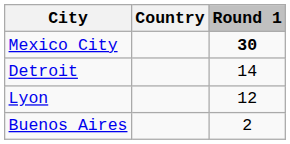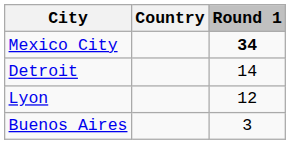Mexico City | Round 1: 30 -> 34
Buenos Aires | Round 1: 2 -> 3
